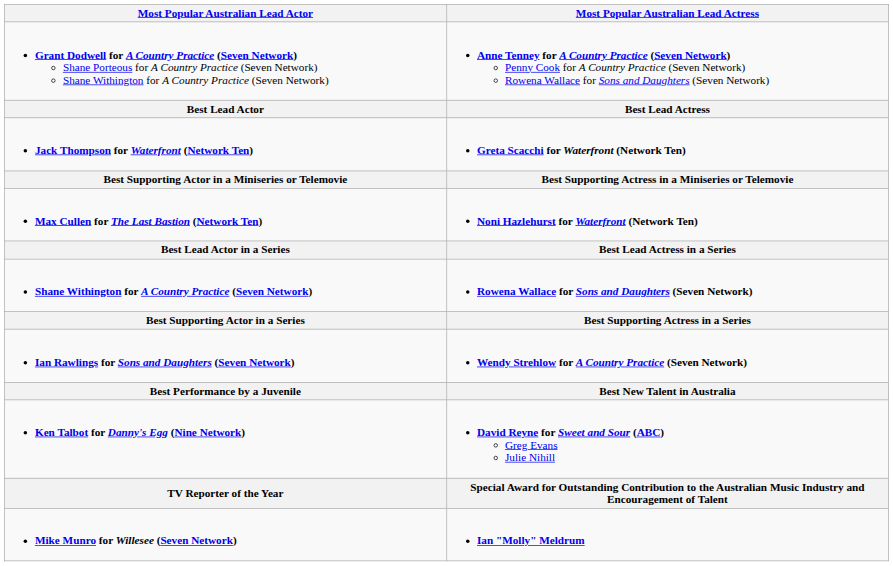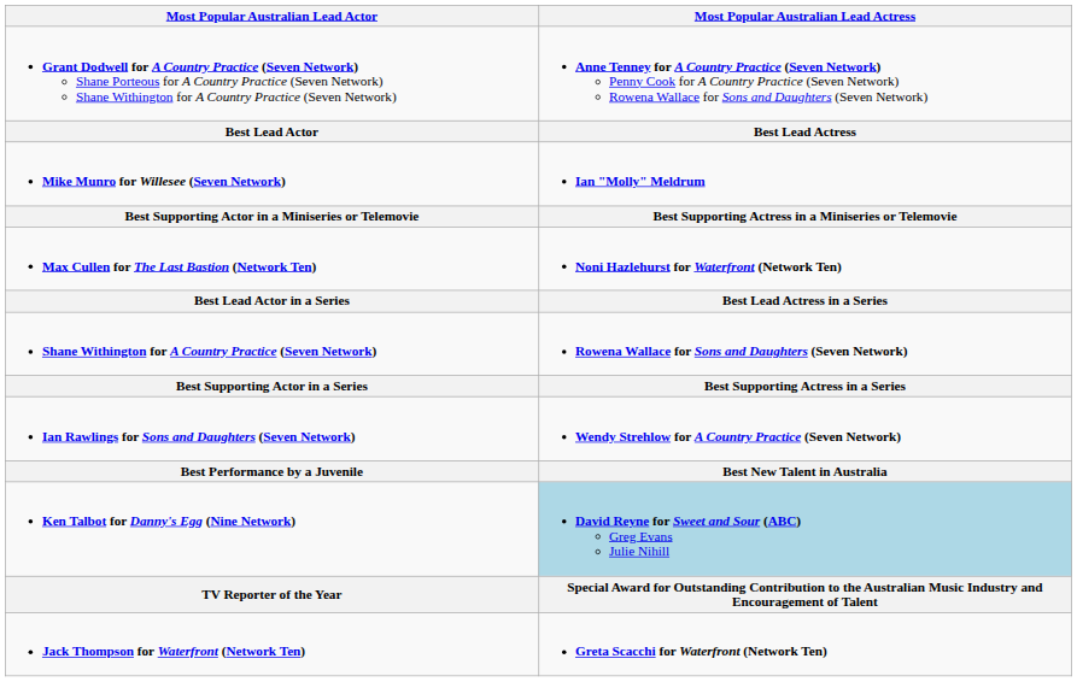rows swapped: Jack Thompson for Waterfront (Network Ten) <-> Mike Munro for Willesee (Seven Network)
Ken Talbot for Danny's Egg (Nine Network) | Most Popular Australian Lead Actress: no background -> lightblue background
